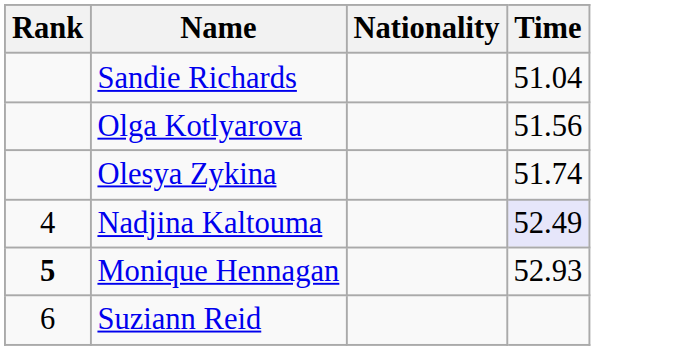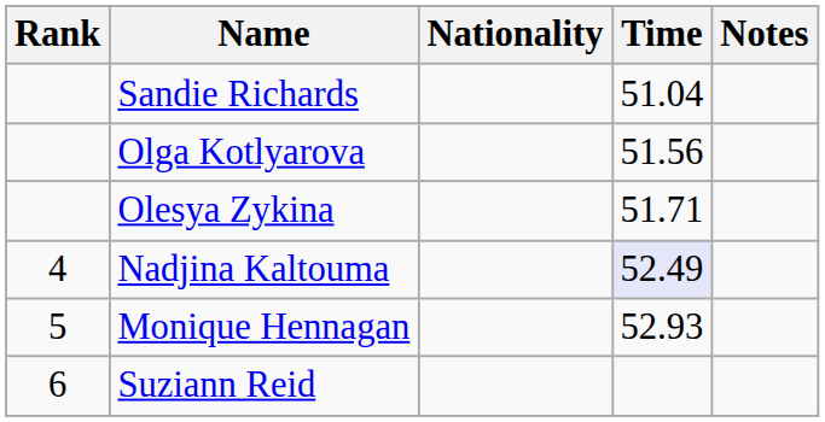+ column: Notes
Olesya Zykina | Time: 51.74 -> 51.71
Monique Hennagan | Rank: bold -> normal
